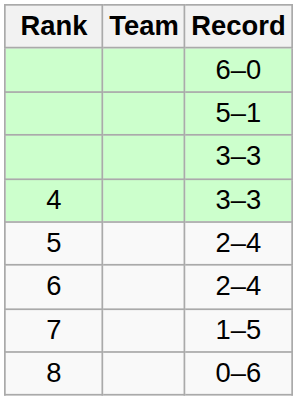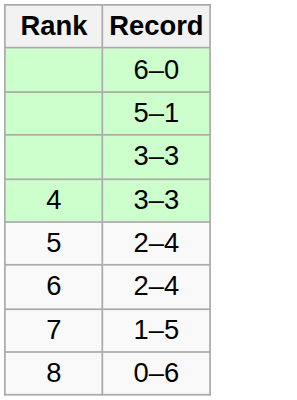- column: Team
